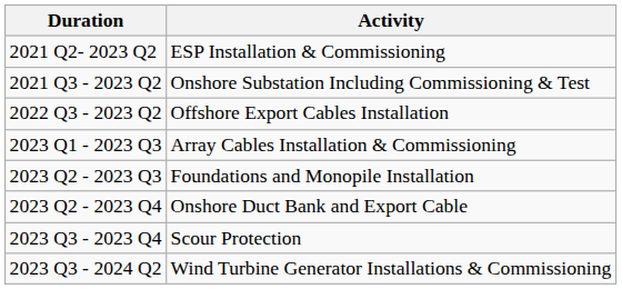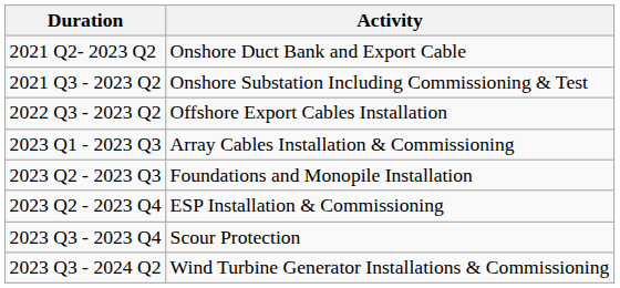2021 Q2- 2023 Q2 | Activity: ESP Installation & Commissioning -> Onshore Duct Bank and Export Cable
2023 Q2 - 2023 Q4 | Activity: Onshore Duct Bank and Export Cable -> ESP Installation & Commissioning
